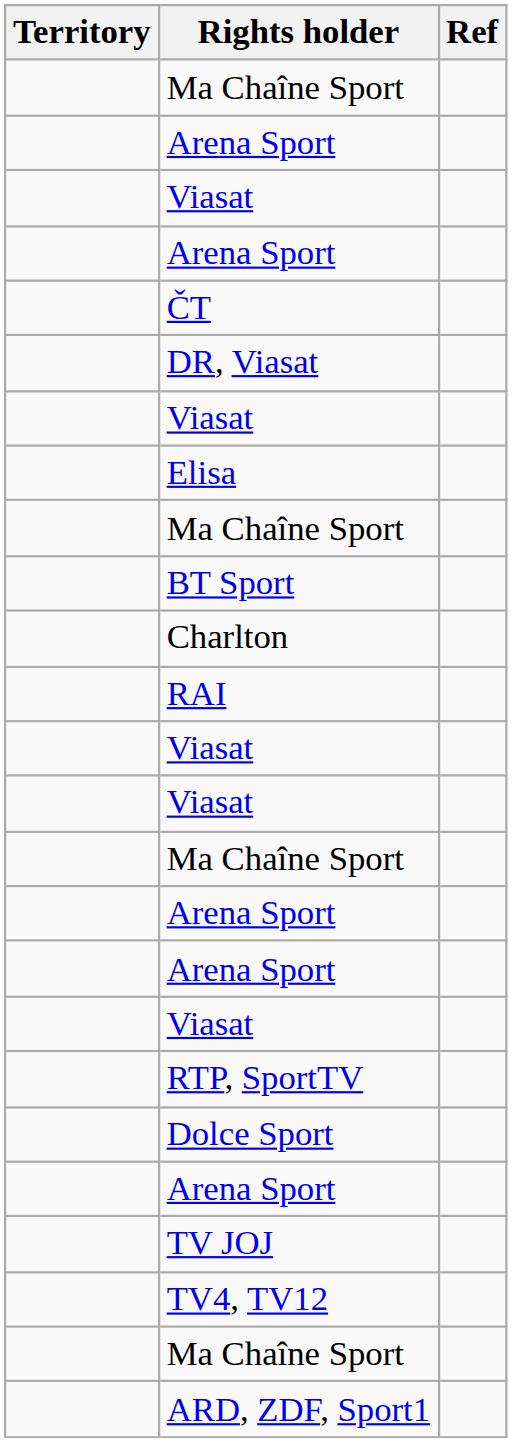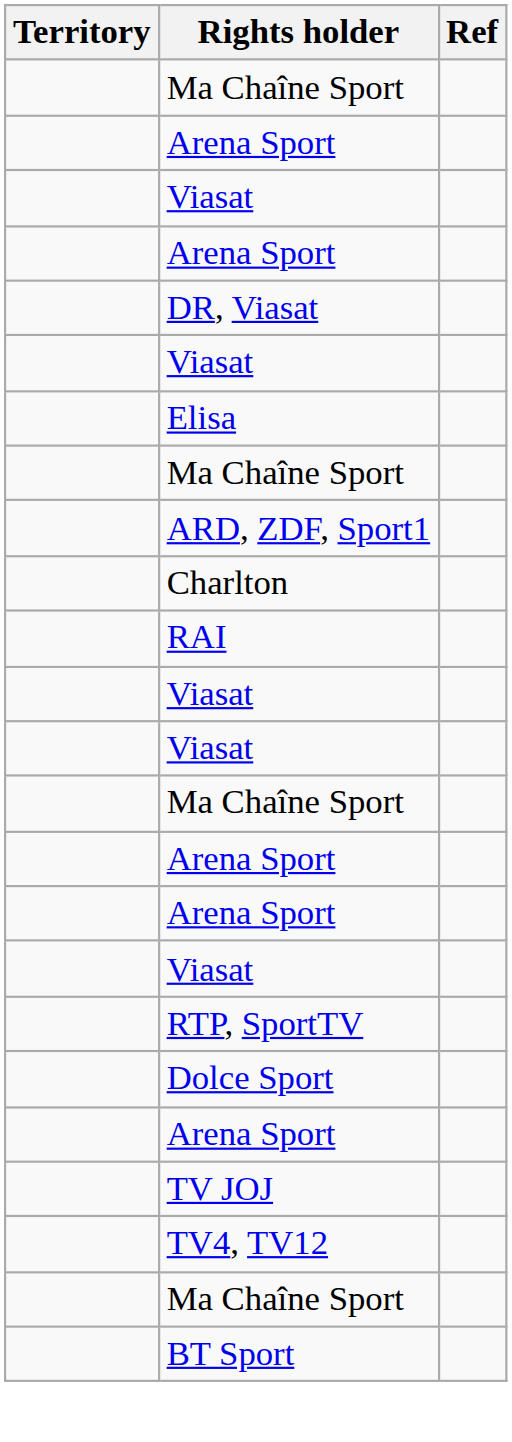- row: ČT
rows swapped: ARD, ZDF, Sport1 <-> BT Sport
